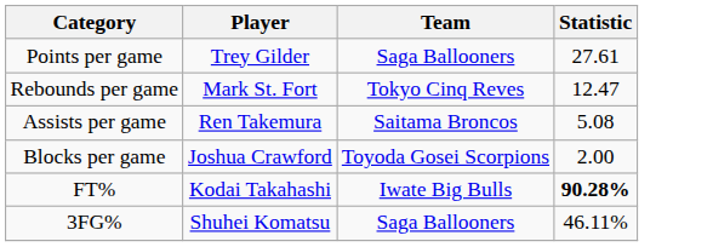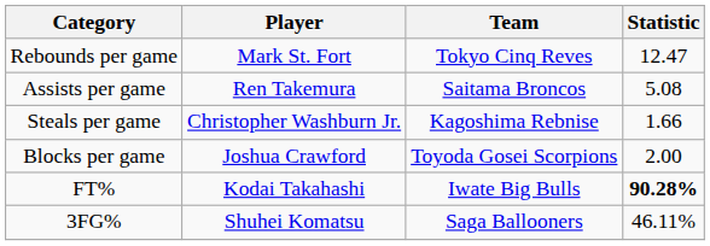- row: Points per game | Trey Gilder | Saga Ballooners | 27.61
+ row: Steals per game | Christopher Washburn Jr. | Kagoshima Rebnise | 1.66
